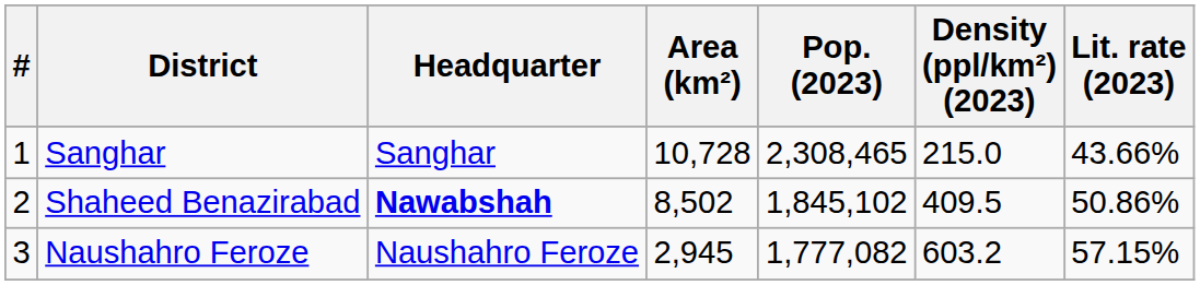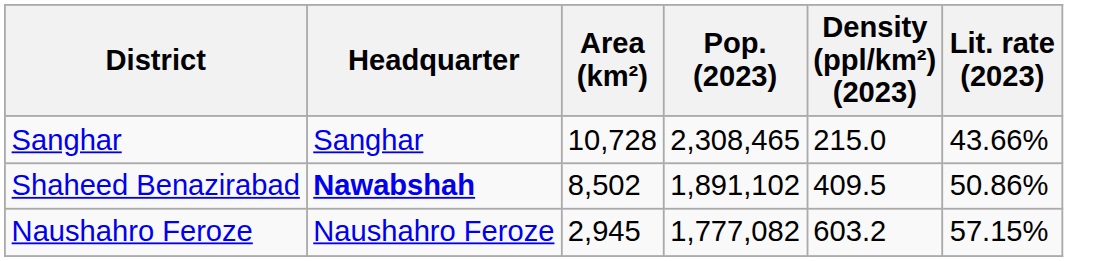- column: # | 1 | 2 | 3
Shaheed Benazirabad | Pop. (2023): 1,845,102 -> 1,891,102
